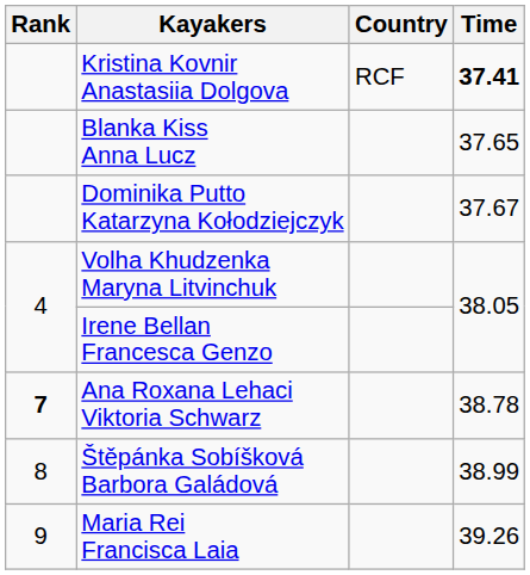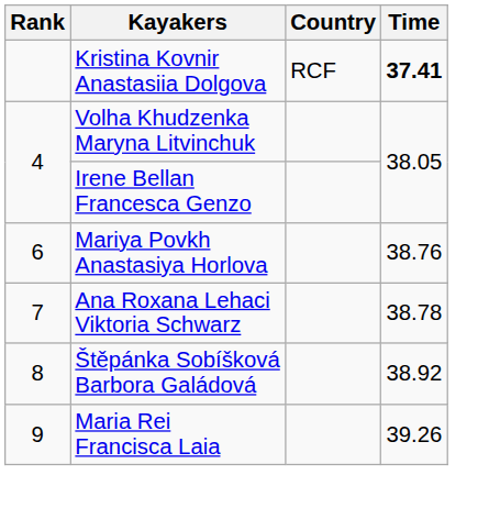- row: Blanka Kiss Anna Lucz | 37.65
- row: Dominika Putto Katarzyna Kołodziejczyk | 37.67
+ row: 6 | Mariya Povkh Anastasiya Horlova | 38.76
Ana Roxana Lehaci Viktoria Schwarz | Rank: bold -> normal
Štěpánka Sobíšková Barbora Galádová | Time: 38.99 -> 38.92
